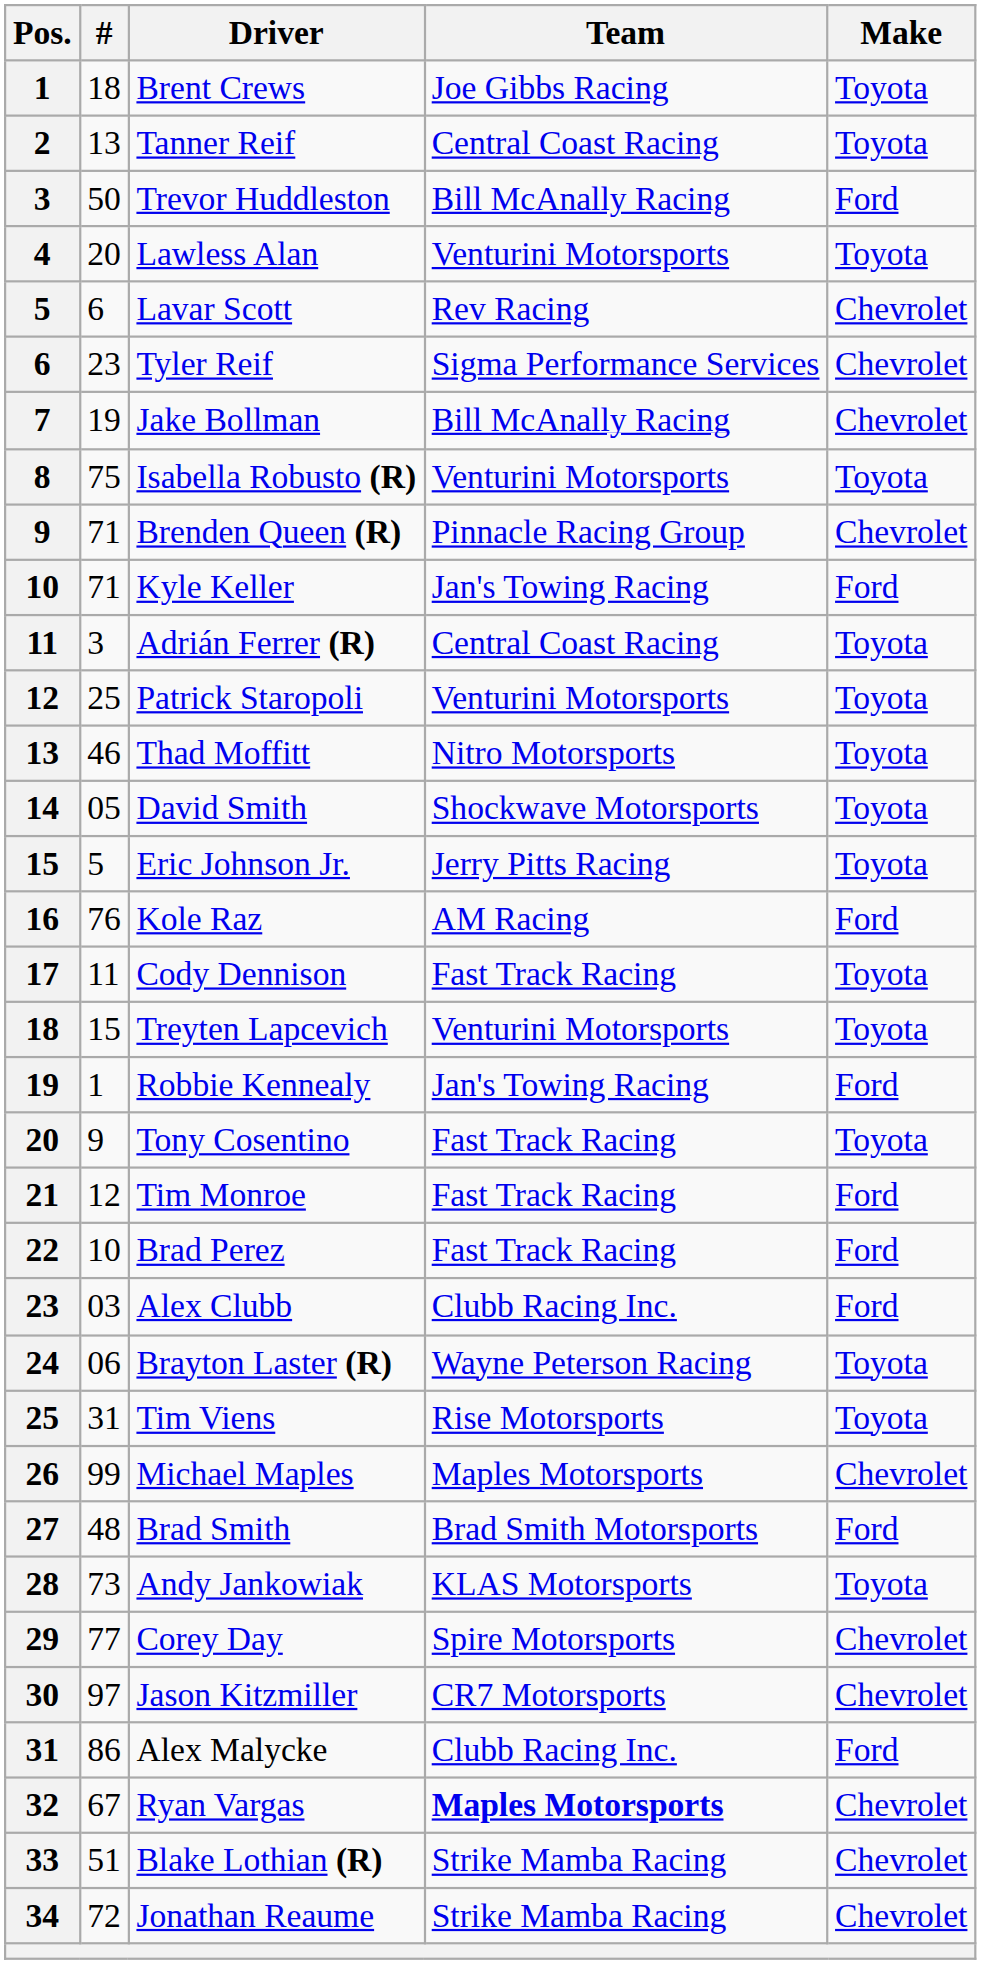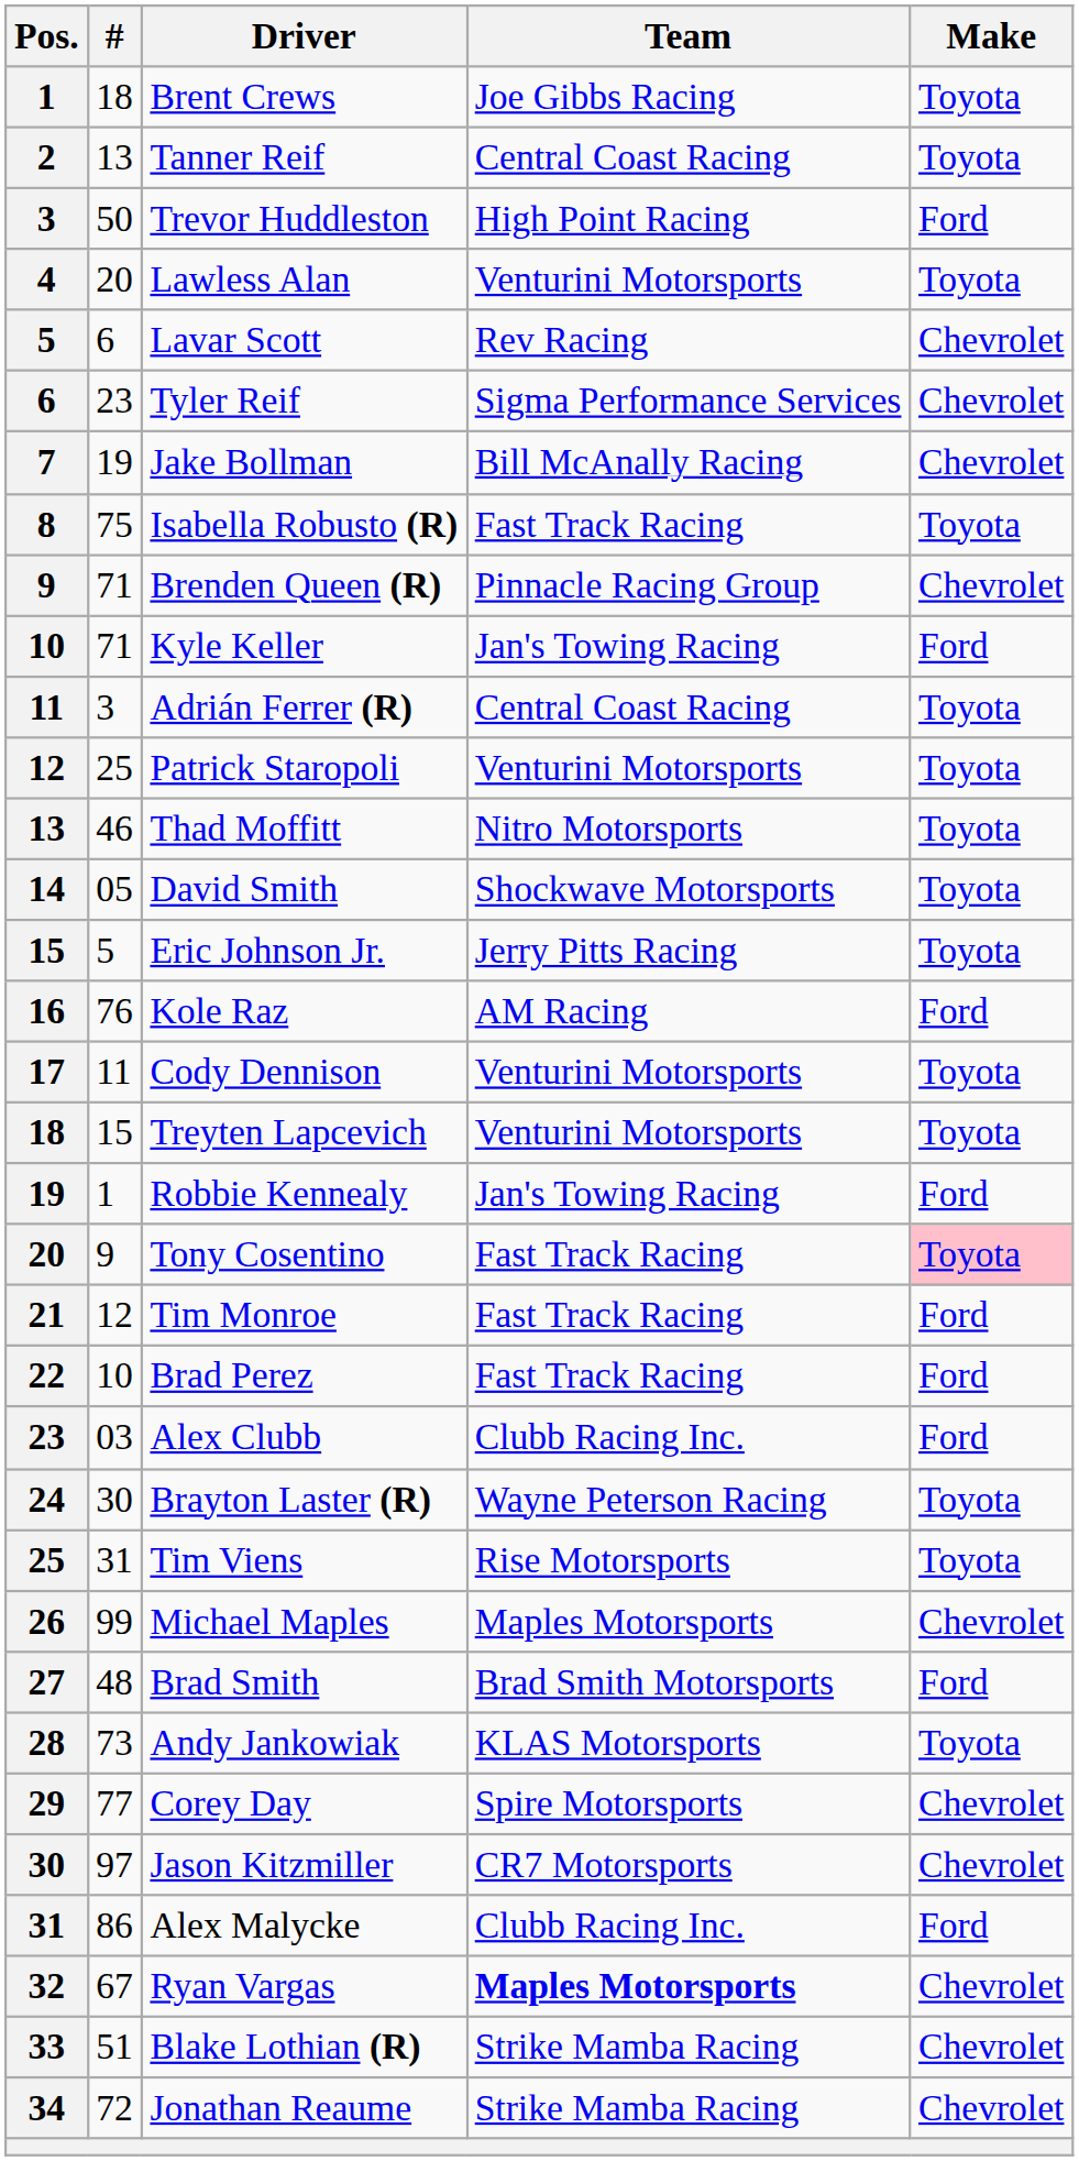Trevor Huddleston | Team: Bill McAnally Racing -> High Point Racing
Isabella Robusto (R) | Team: Venturini Motorsports -> Fast Track Racing
Cody Dennison | Team: Fast Track Racing -> Venturini Motorsports
Tony Cosentino | Make: no background -> pink background
Brayton Laster (R) | #: 06 -> 30
